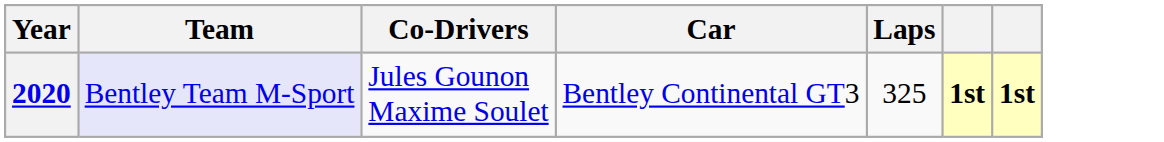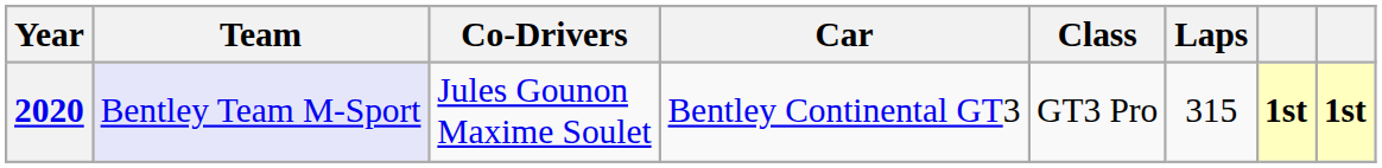+ column: Class | GT3 Pro
2020 | Laps: 325 -> 315
